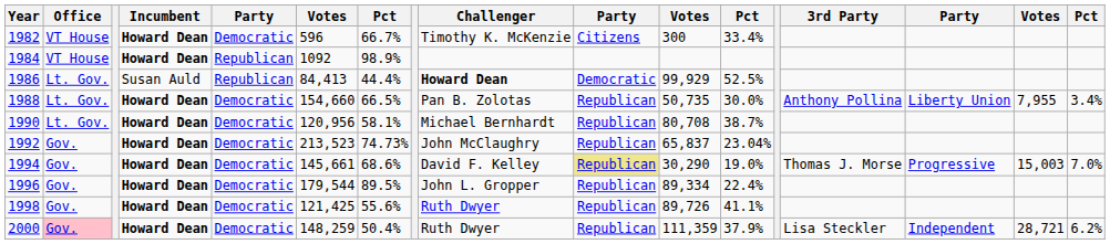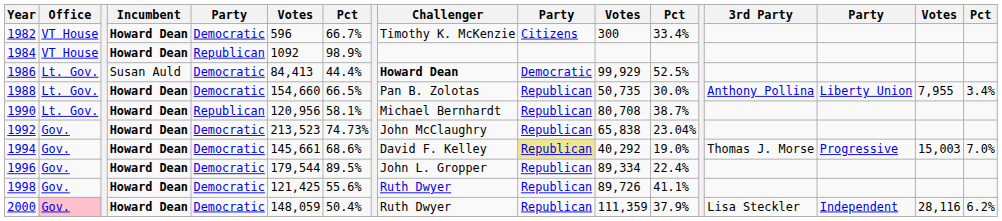1986 | column 5: Republican -> Democratic
1990 | column 5: Democratic -> Republican
1992 | column 11: 65,837 -> 65,838
1994 | column 11: 30,290 -> 40,292
2000 | column 6: 148,259 -> 148,059
2000 | column 16: 28,721 -> 28,116
